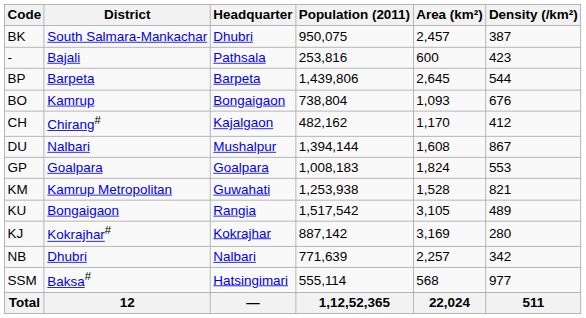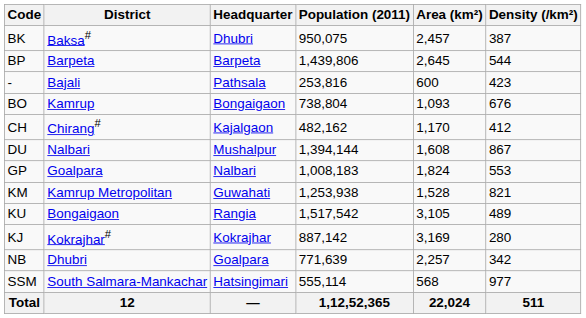BK | District: South Salmara-Mankachar -> Baksa#
rows swapped: - <-> BP
GP | Headquarter: Goalpara -> Nalbari
NB | Headquarter: Nalbari -> Goalpara
SSM | District: Baksa# -> South Salmara-Mankachar
